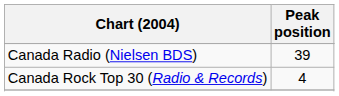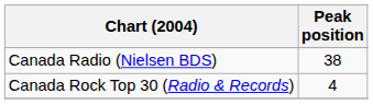Canada Radio (Nielsen BDS) | Peak position: 39 -> 38
